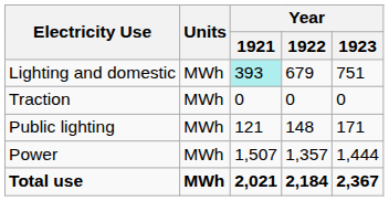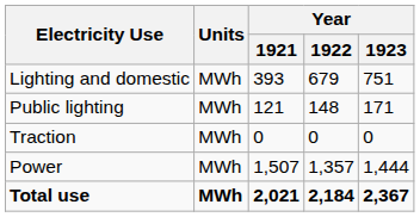Lighting and domestic | Year / 1921: paleturquoise background -> no background
rows swapped: Public lighting <-> Traction
